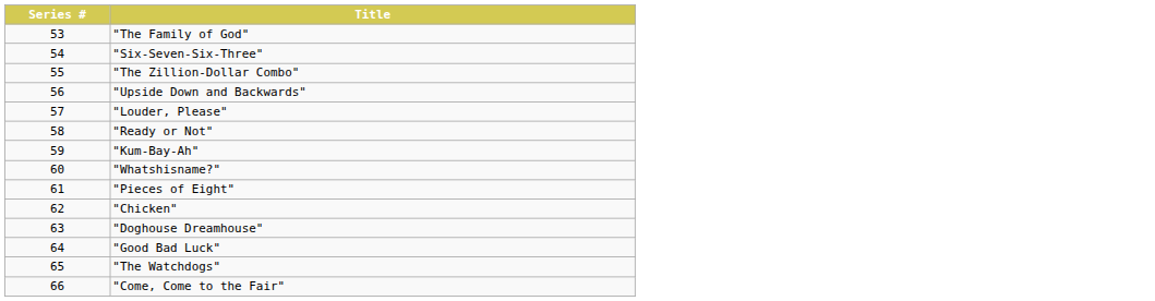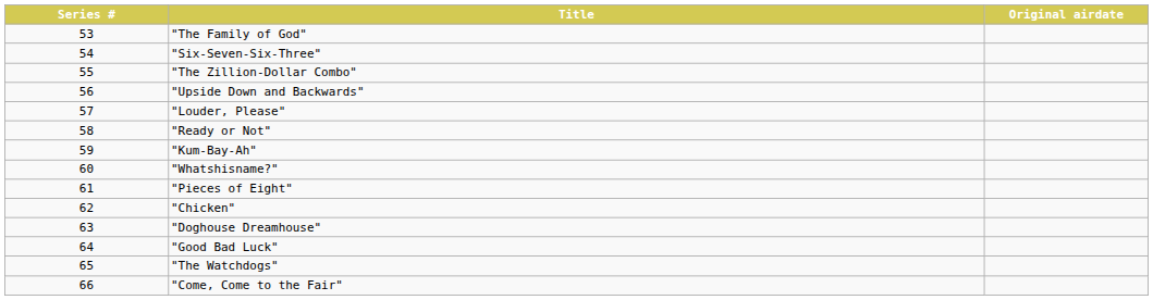+ column: Original airdate
